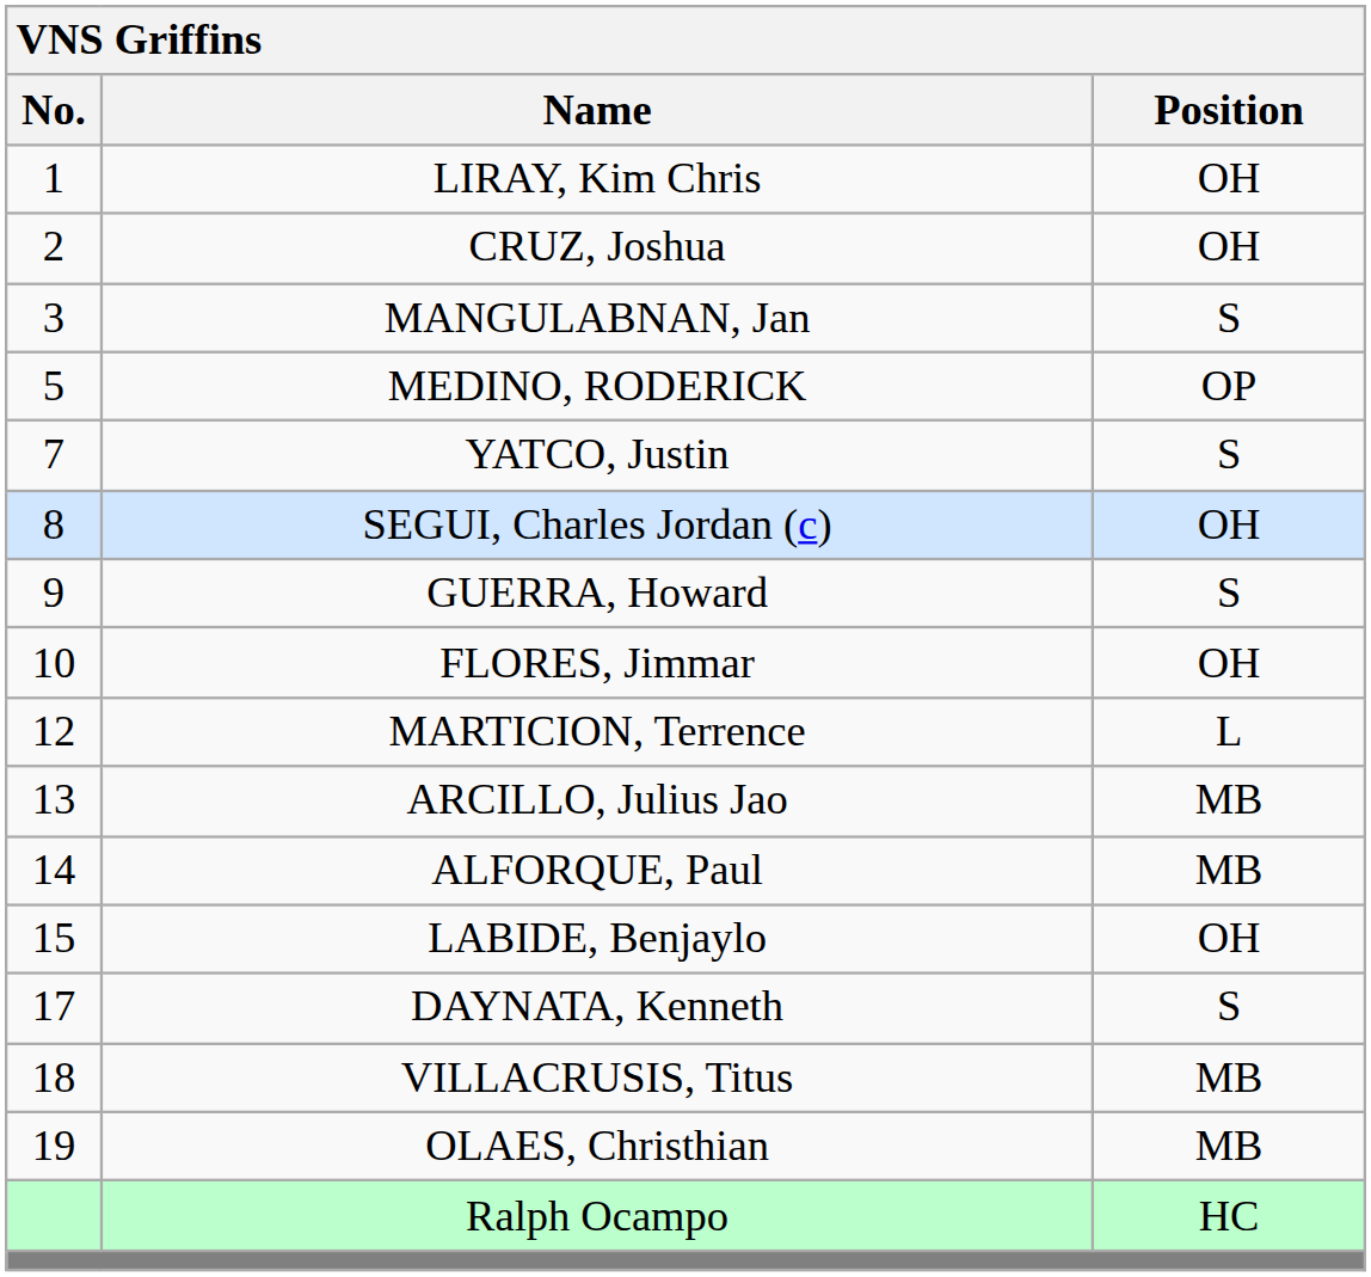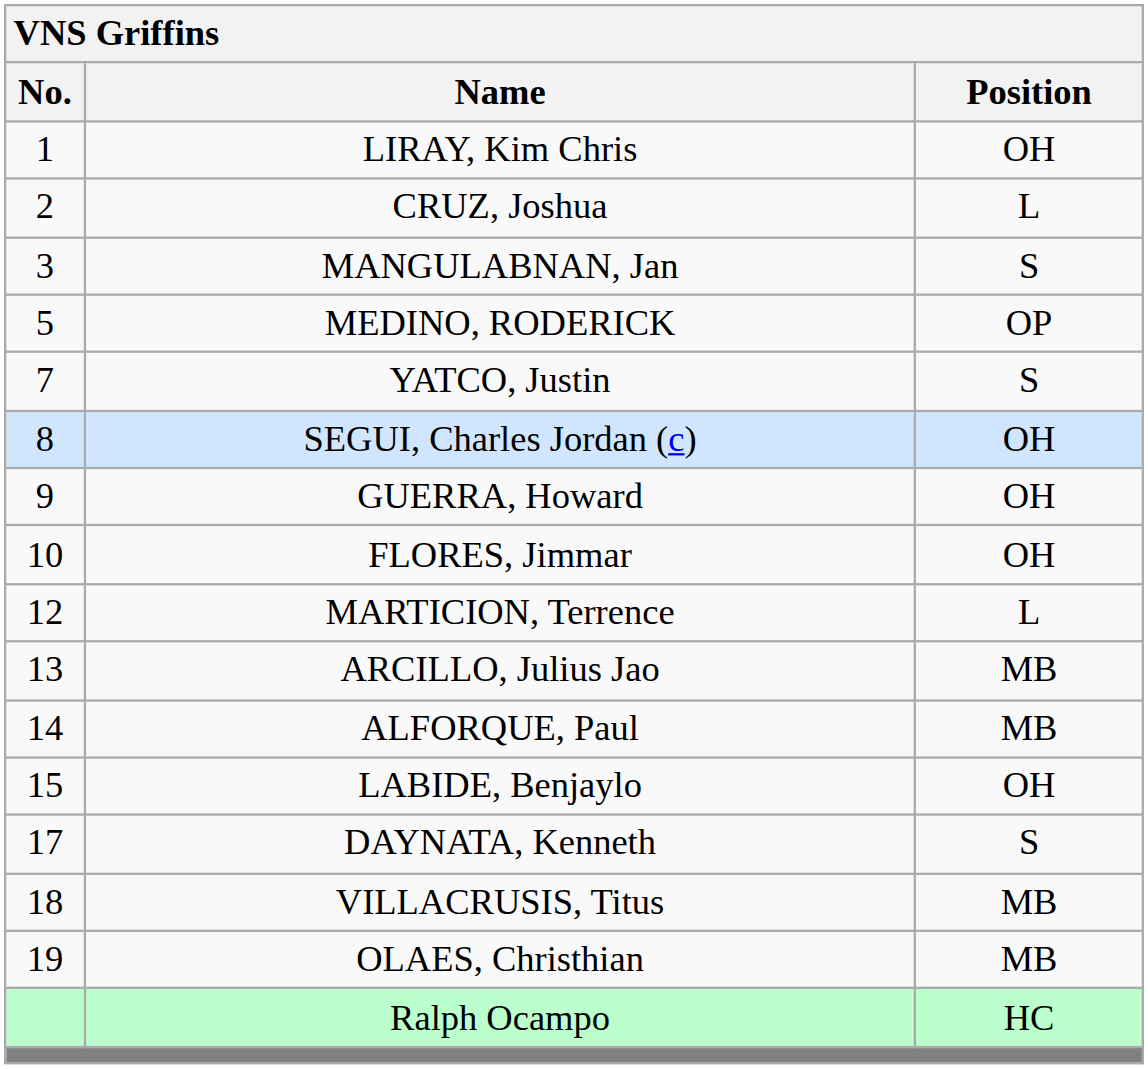CRUZ, Joshua | Position: OH -> L
GUERRA, Howard | Position: S -> OH
